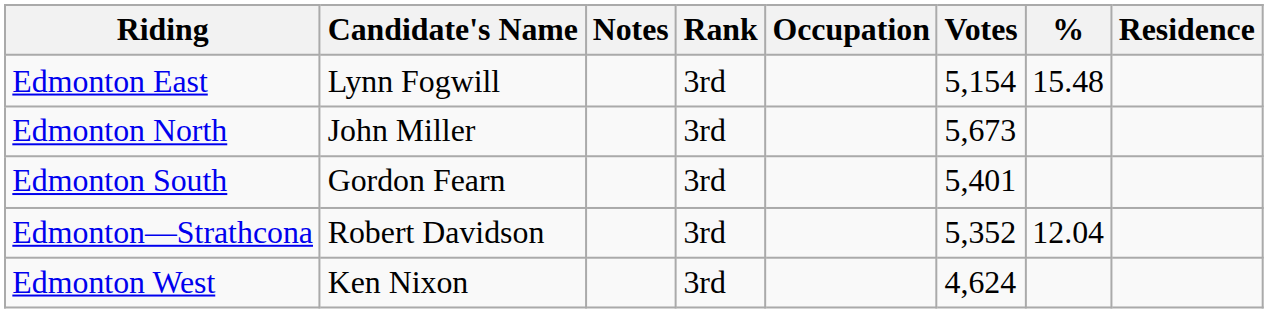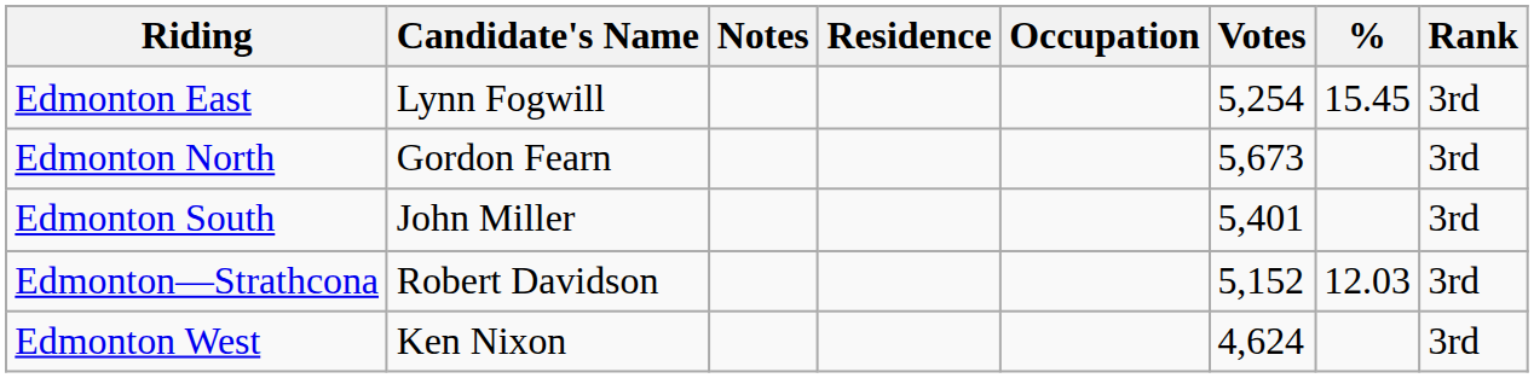columns swapped: Residence <-> Rank
Edmonton East | Votes: 5,154 -> 5,254
Edmonton East | %: 15.48 -> 15.45
Edmonton North | Candidate's Name: John Miller -> Gordon Fearn
Edmonton South | Candidate's Name: Gordon Fearn -> John Miller
Edmonton—Strathcona | Votes: 5,352 -> 5,152
Edmonton—Strathcona | %: 12.04 -> 12.03
